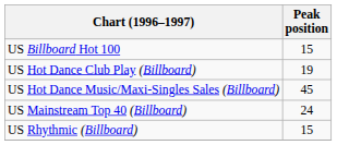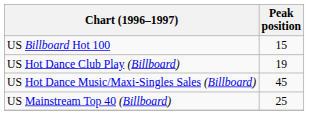US Mainstream Top 40 (Billboard) | Peak position: 24 -> 25
- row: US Rhythmic (Billboard) | 15
